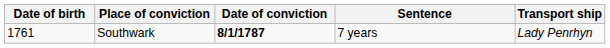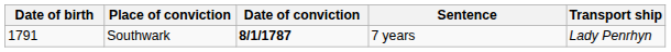Southwark | Date of birth: 1761 -> 1791
